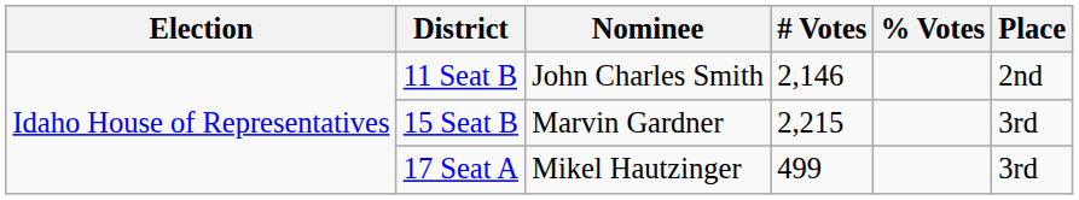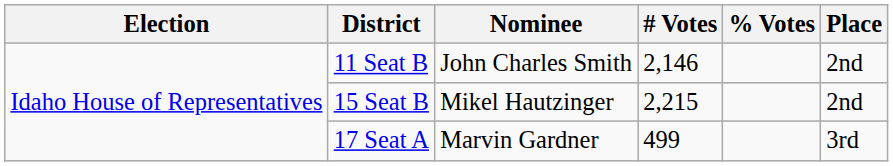15 Seat B | Nominee: Marvin Gardner -> Mikel Hautzinger
15 Seat B | Place: 3rd -> 2nd
17 Seat A | Nominee: Mikel Hautzinger -> Marvin Gardner
